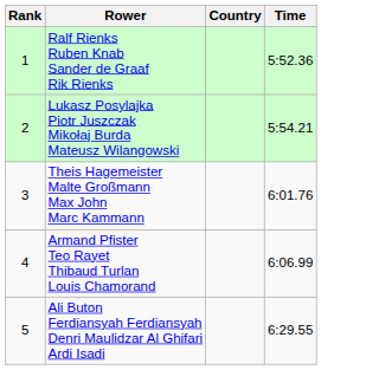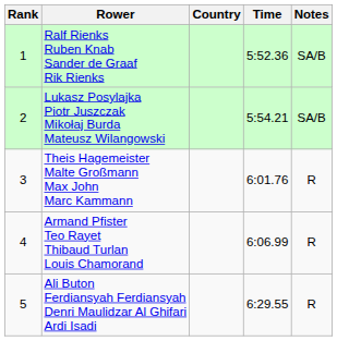+ column: Notes | SA/B | SA/B | R | R | R
